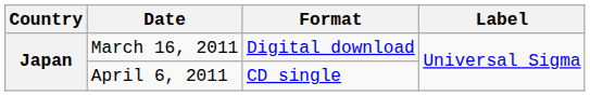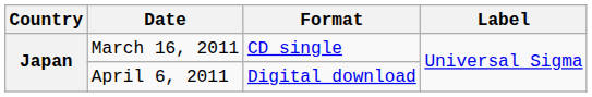March 16, 2011 | Format: Digital download -> CD single
April 6, 2011 | Format: CD single -> Digital download
